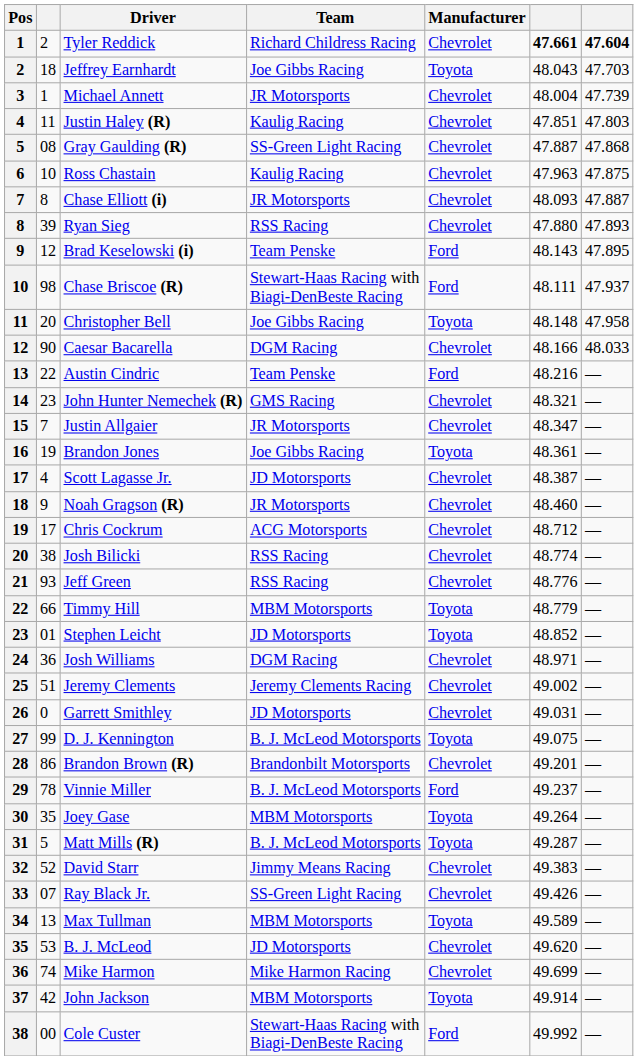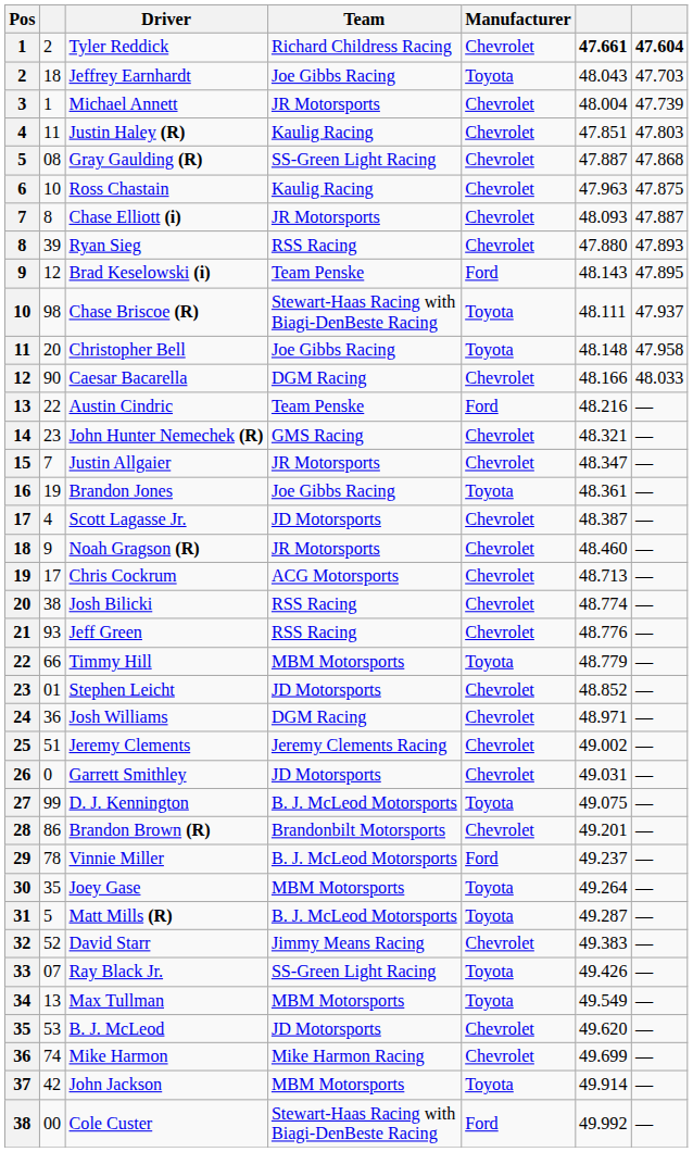Chase Briscoe (R) | Manufacturer: Ford -> Toyota
Chris Cockrum | column 6: 48.712 -> 48.713
Stephen Leicht | Manufacturer: Toyota -> Chevrolet
Ray Black Jr. | Manufacturer: Chevrolet -> Toyota
Max Tullman | column 6: 49.589 -> 49.549
